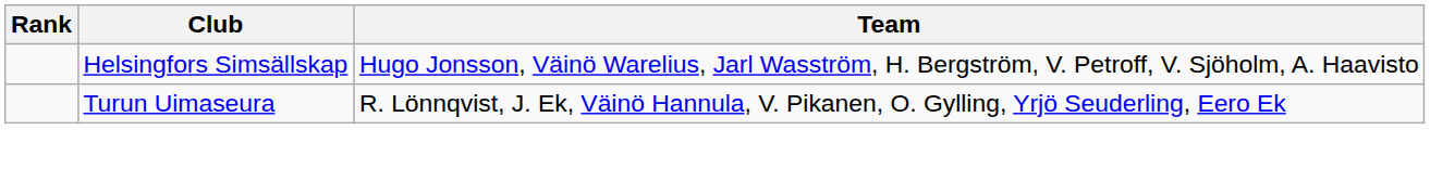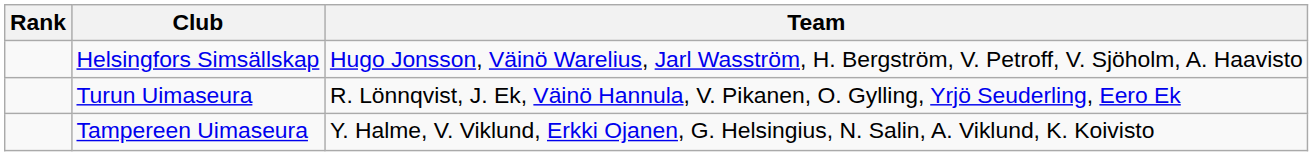+ row: Tampereen Uimaseura | Y. Halme, V. Viklund, Erkki Ojanen, G. Helsingius, N. Salin, A. Viklund, K. Koivisto
